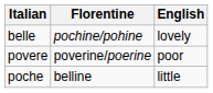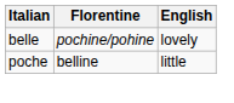- row: povere | poverine/poerine | poor
